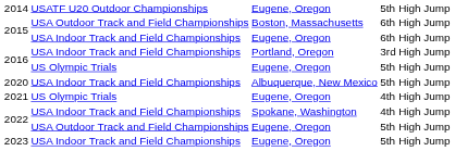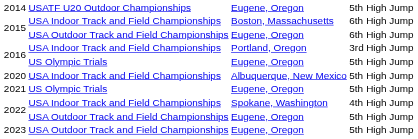2015 / Boston, Massachusetts | column 2: USA Outdoor Track and Field Championships -> USA Indoor Track and Field Championships
2015 / Eugene, Oregon | column 2: USA Indoor Track and Field Championships -> USA Outdoor Track and Field Championships
2021 | column 4: 4th -> 5th
2023 | column 2: USA Indoor Track and Field Championships -> USA Outdoor Track and Field Championships
